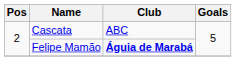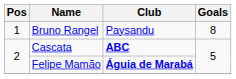+ row: 1 | Bruno Rangel | Paysandu | 8
Cascata | Club: normal -> bold
